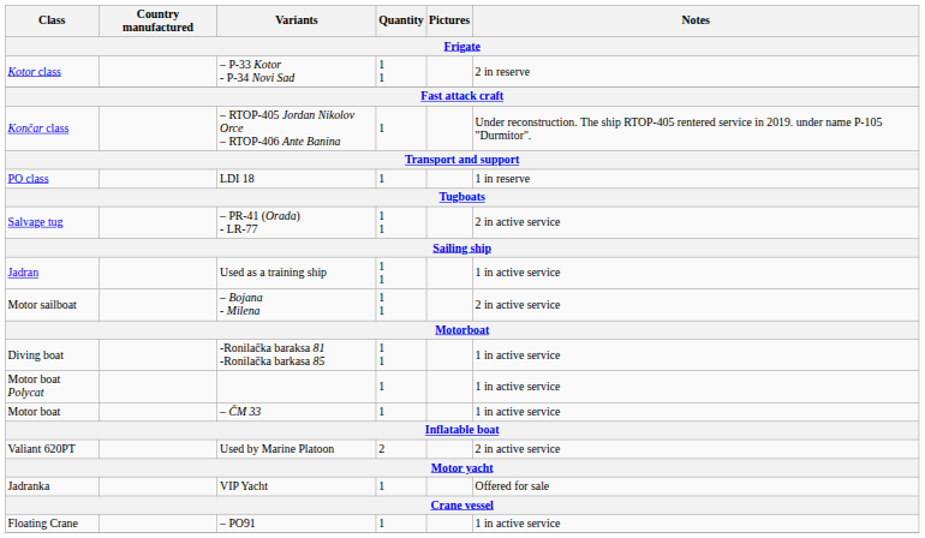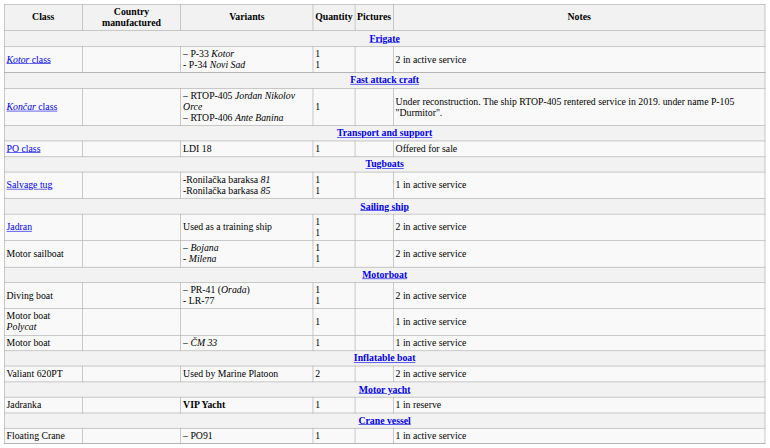Kotor class | Notes: 2 in reserve -> 2 in active service
PO class | Notes: 1 in reserve -> Offered for sale
Salvage tug | Variants: – PR-41 (Orada) - LR-77 -> -Ronilačka baraksa 81 -Ronilačka barkasa 85
Salvage tug | Notes: 2 in active service -> 1 in active service
Jadran | Notes: 1 in active service -> 2 in active service
Diving boat | Variants: -Ronilačka baraksa 81 -Ronilačka barkasa 85 -> – PR-41 (Orada) - LR-77
Diving boat | Notes: 1 in active service -> 2 in active service
Jadranka | Variants: normal -> bold
Jadranka | Notes: Offered for sale -> 1 in reserve
